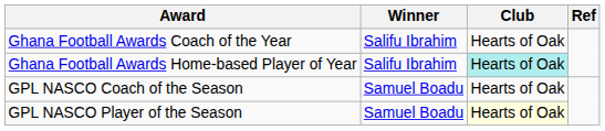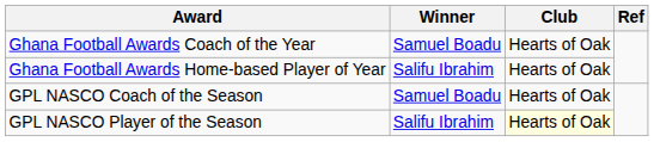Ghana Football Awards Coach of the Year | Winner: Salifu Ibrahim -> Samuel Boadu
Ghana Football Awards Home-based Player of Year | Club: paleturquoise background -> no background
GPL NASCO Player of the Season | Winner: Samuel Boadu -> Salifu Ibrahim
